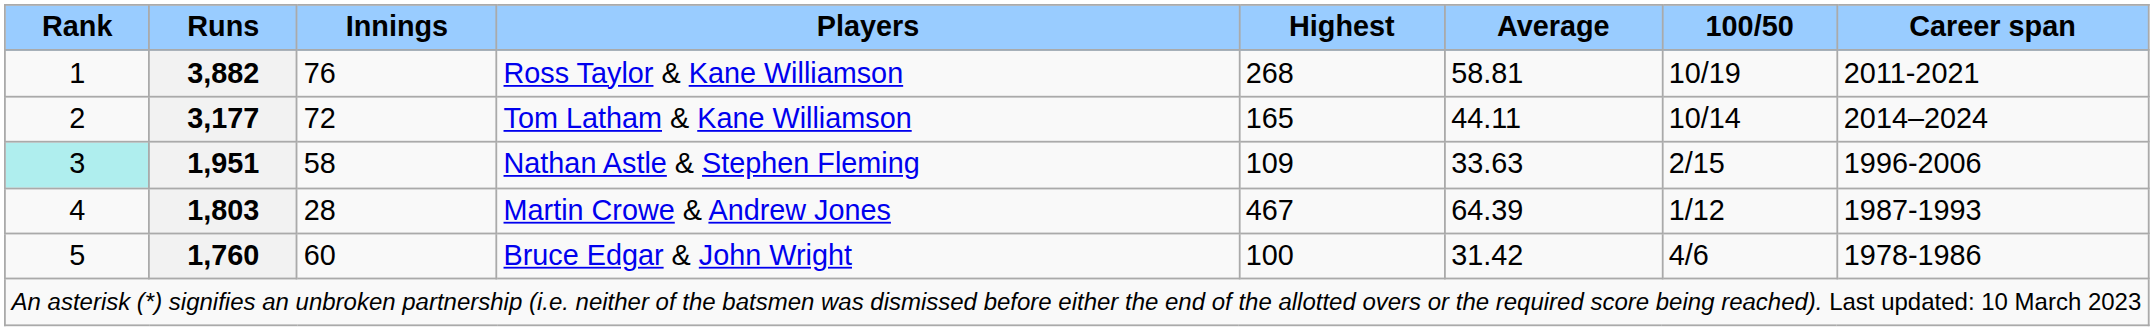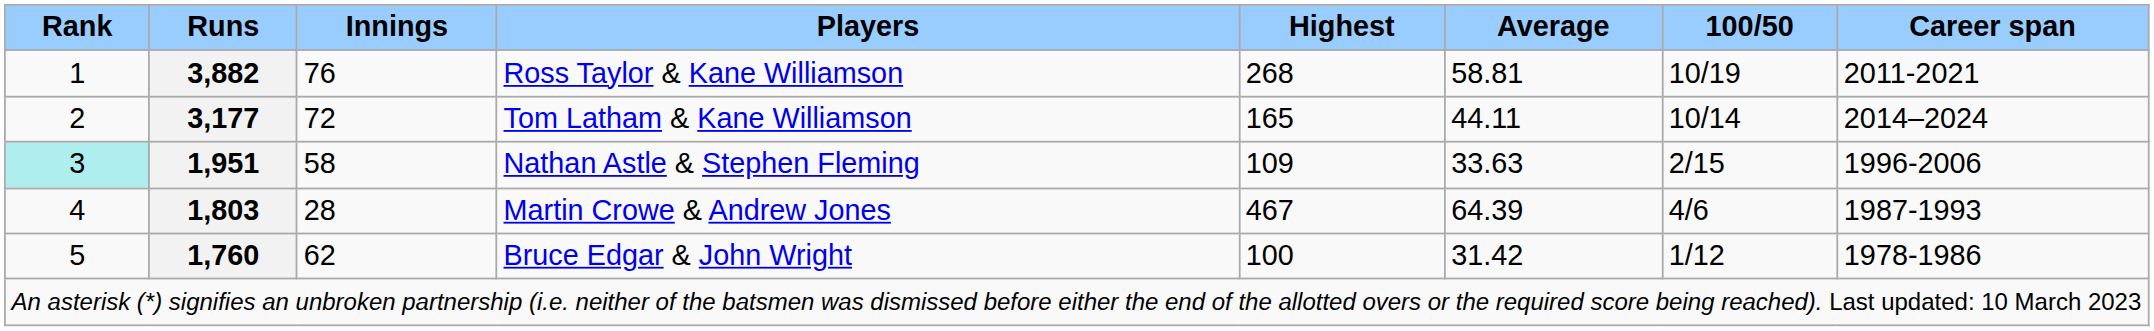Martin Crowe & Andrew Jones | 100/50: 1/12 -> 4/6
Bruce Edgar & John Wright | Innings: 60 -> 62
Bruce Edgar & John Wright | 100/50: 4/6 -> 1/12
